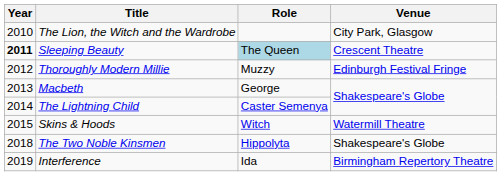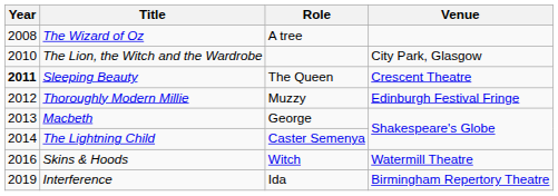+ row: 2008 | The Wizard of Oz | A tree
Sleeping Beauty | Role: lightblue background -> no background
Skins & Hoods | Year: 2015 -> 2016
- row: 2018 | The Two Noble Kinsmen | Hippolyta | Shakespeare's Globe
